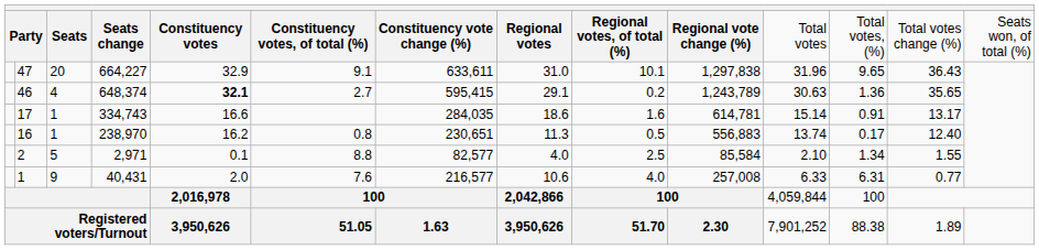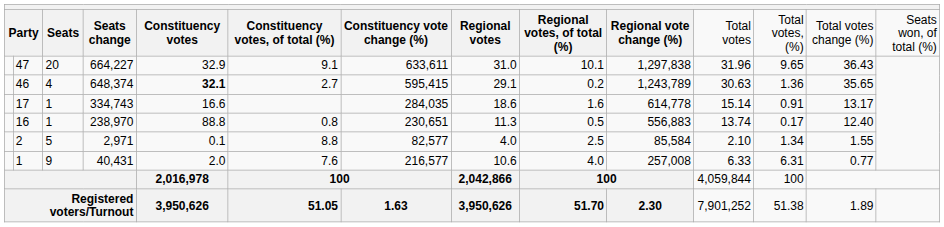17 | column 10: 614,781 -> 614,778
16 | column 5: 16.2 -> 88.8
Registered voters/Turnout | column 12: 88.38 -> 51.38
